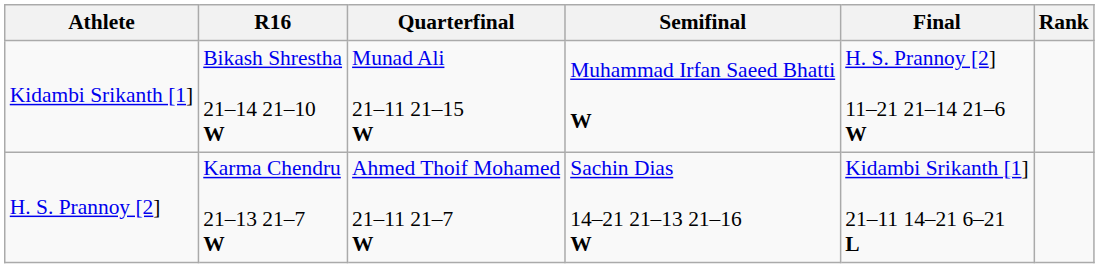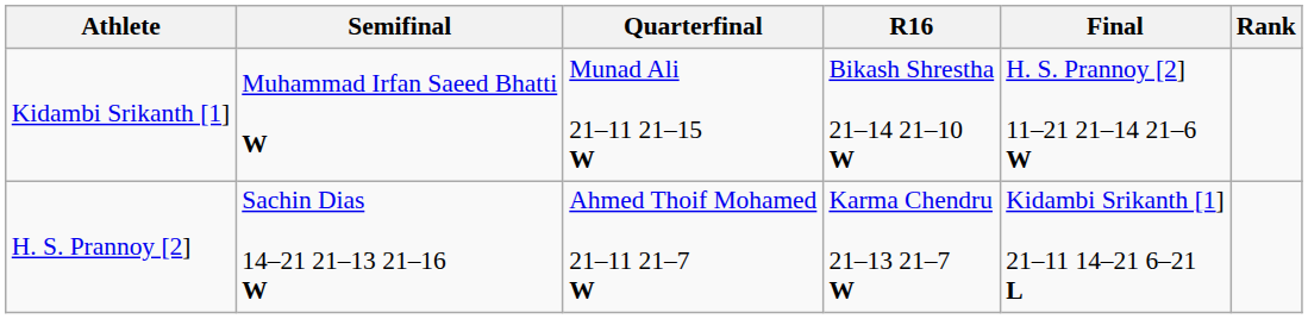columns swapped: R16 <-> Semifinal
